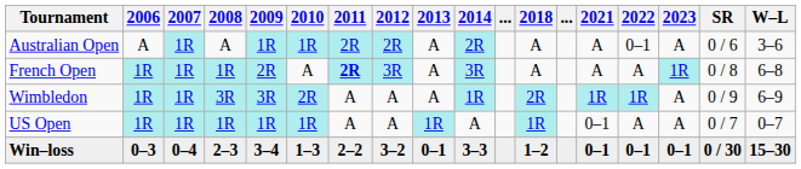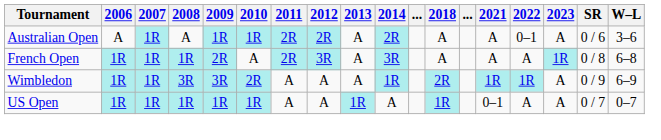French Open | 2011: bold -> normal
- row: Win–loss | 0–3 | 0–4 | 2–3 | 3–4 | 1–3 | 2–2 | 3–2 | 0–1 | 3–3 | 1–2 | 0–1 | 0–1 | 0–1 | 0 / 30 | 15–30
